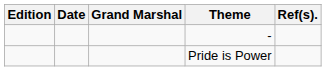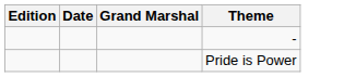- column: Ref(s).
